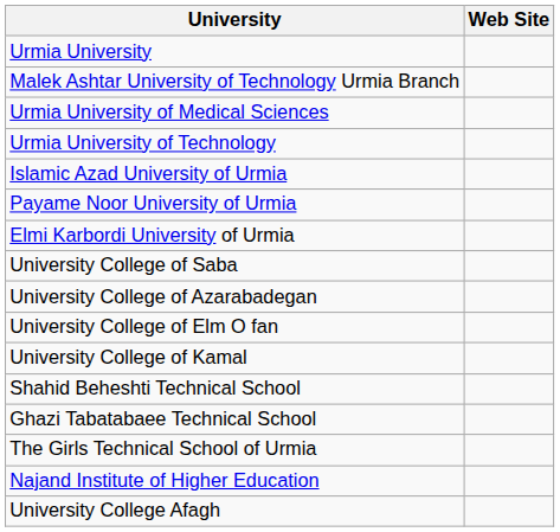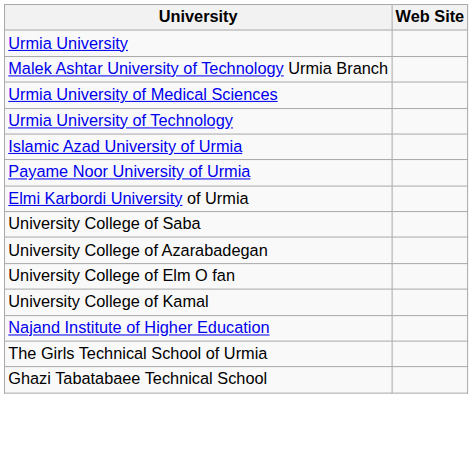- row: Shahid Beheshti Technical School
rows swapped: Ghazi Tabatabaee Technical School <-> Najand Institute of Higher Education
- row: University College Afagh
